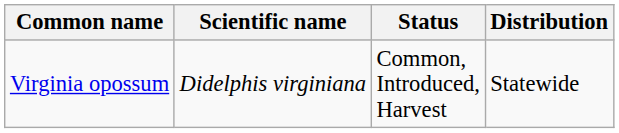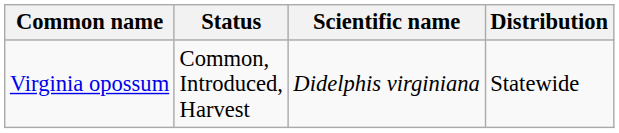columns swapped: Scientific name <-> Status
